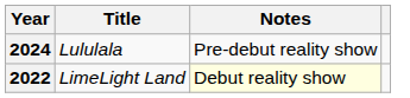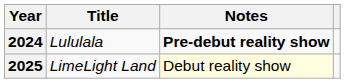Lululala | Notes: normal -> bold
LimeLight Land | Year: 2022 -> 2025
